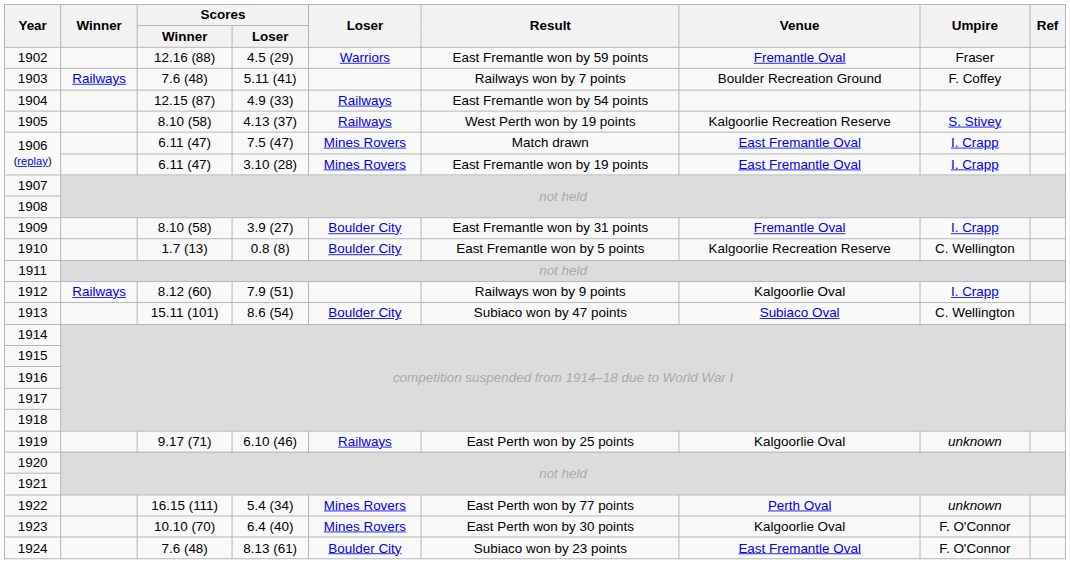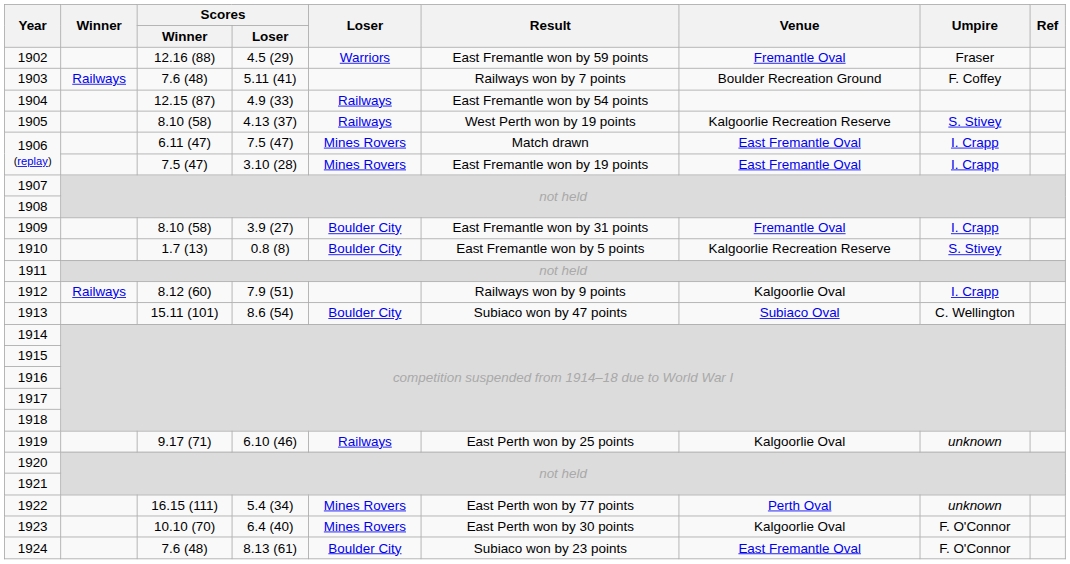1906 (replay) / 3.10 (28) | Scores / Winner: 6.11 (47) -> 7.5 (47)
1910 | Umpire: C. Wellington -> S. Stivey
